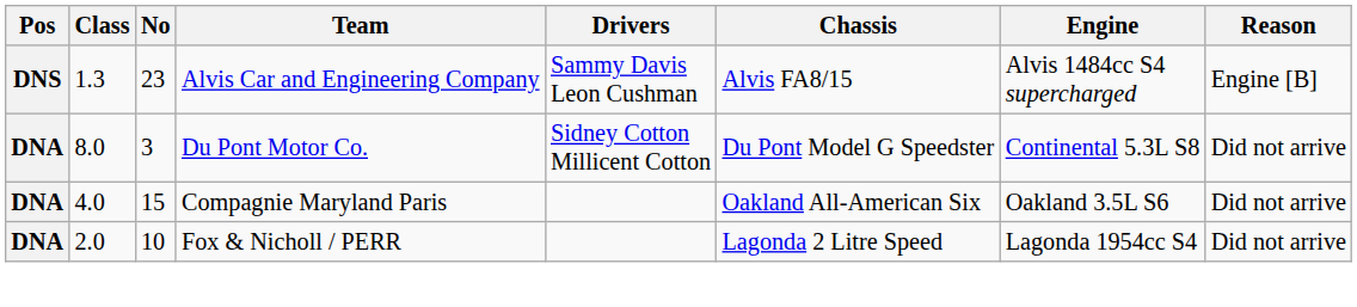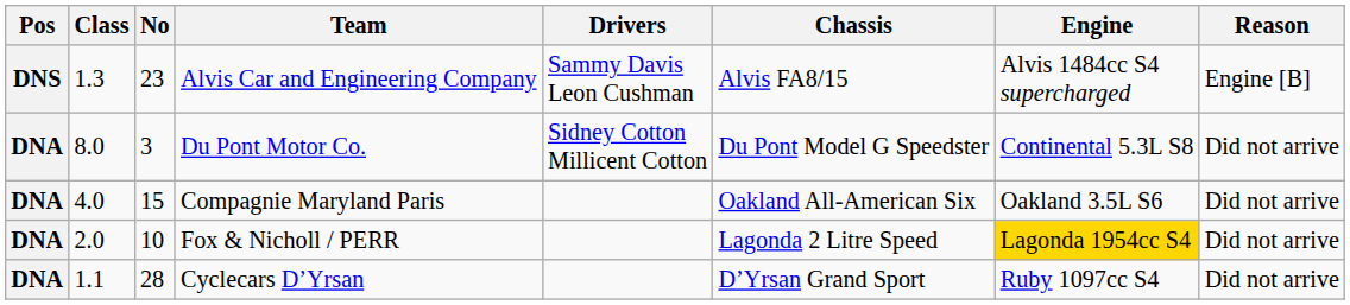Fox & Nicholl / PERR | Engine: no background -> gold background
+ row: DNA | 1.1 | 28 | Cyclecars D’Yrsan | D’Yrsan Grand Sport | Ruby 1097cc S4 | Did not arrive
